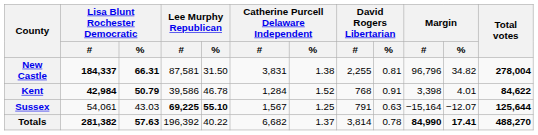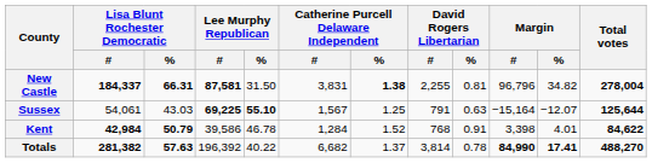New Castle | Lee Murphy Republican / #: normal -> bold
New Castle | Catherine Purcell Delaware Independent / %: normal -> bold
rows swapped: Kent <-> Sussex
